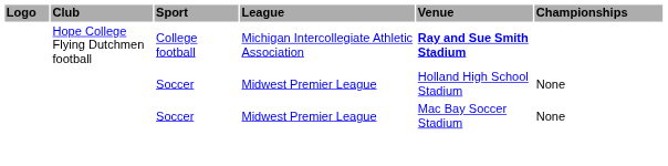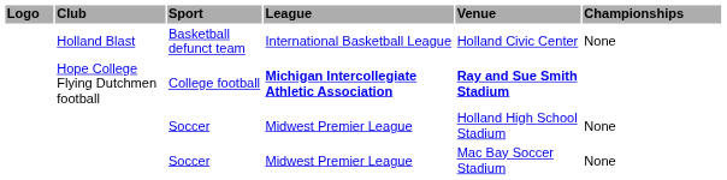+ row: Holland Blast | Basketball defunct team | International Basketball League | Holland Civic Center | None
Hope College Flying Dutchmen football | League: normal -> bold
